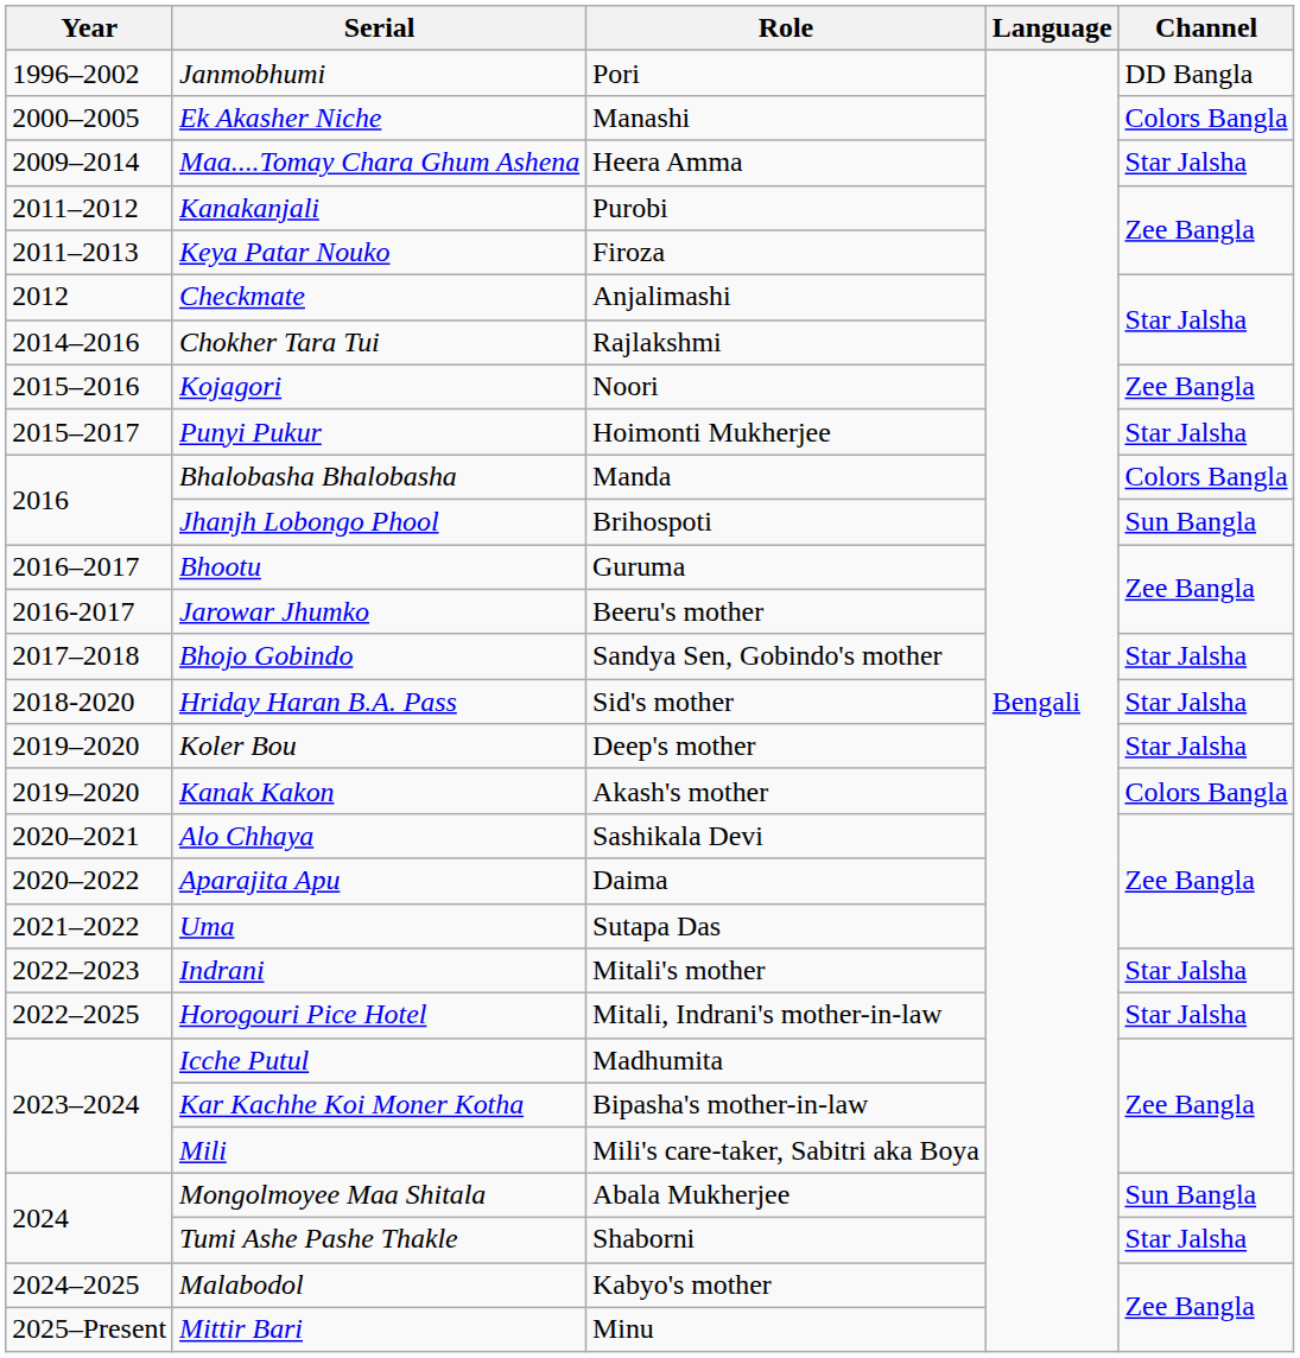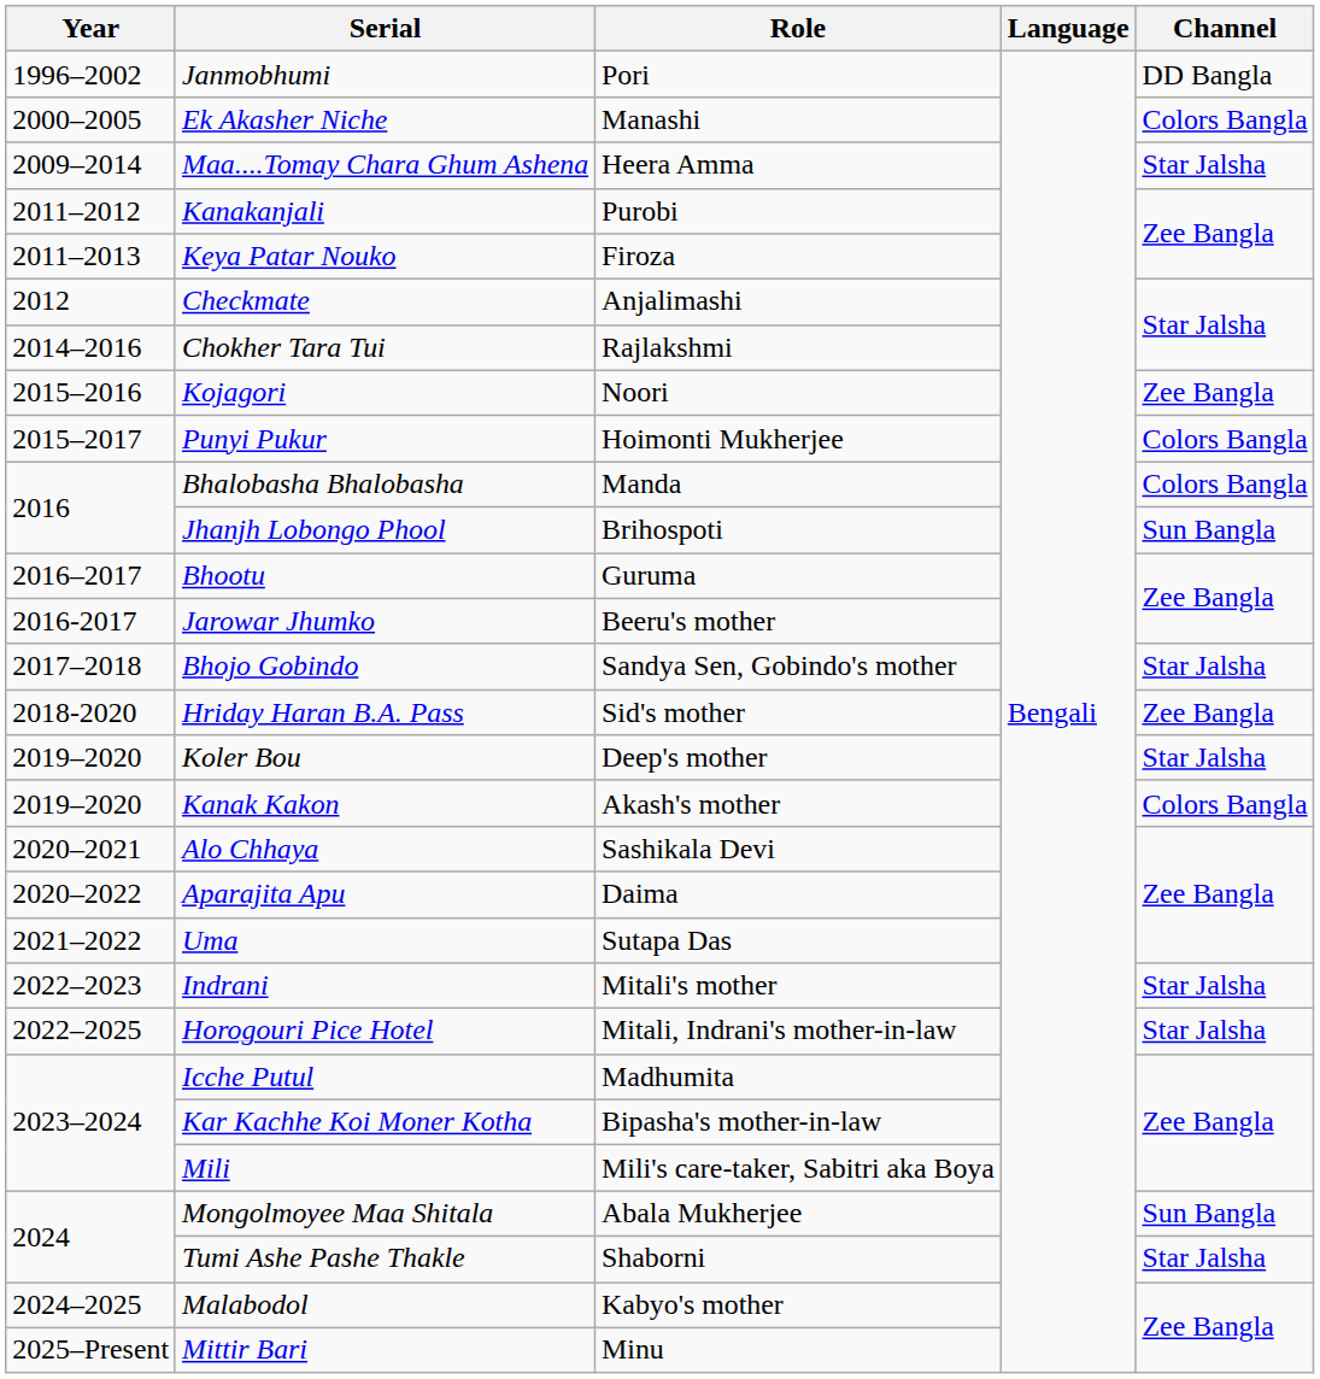Punyi Pukur | Channel: Star Jalsha -> Colors Bangla
Hriday Haran B.A. Pass | Channel: Star Jalsha -> Zee Bangla
